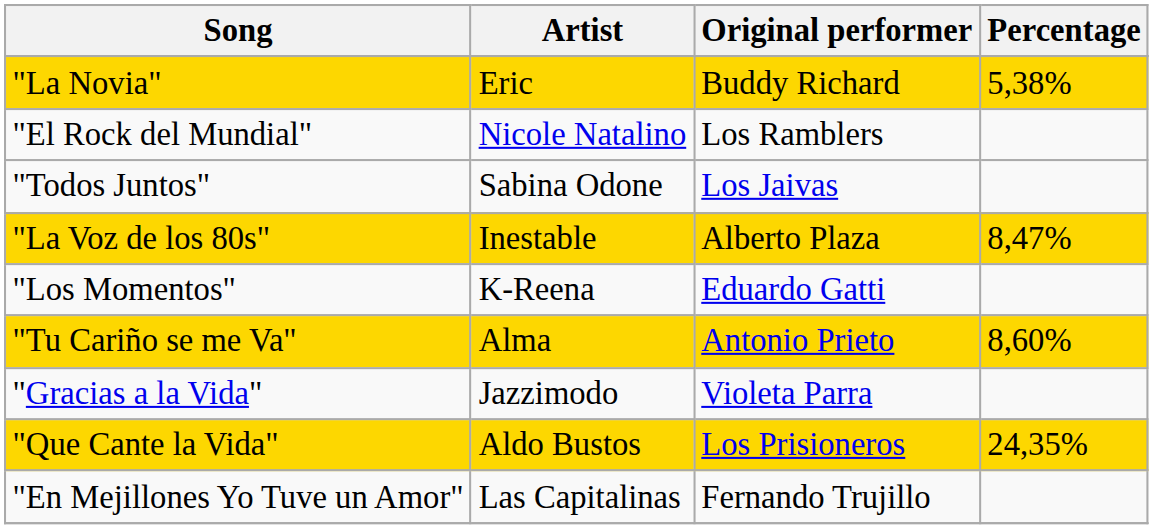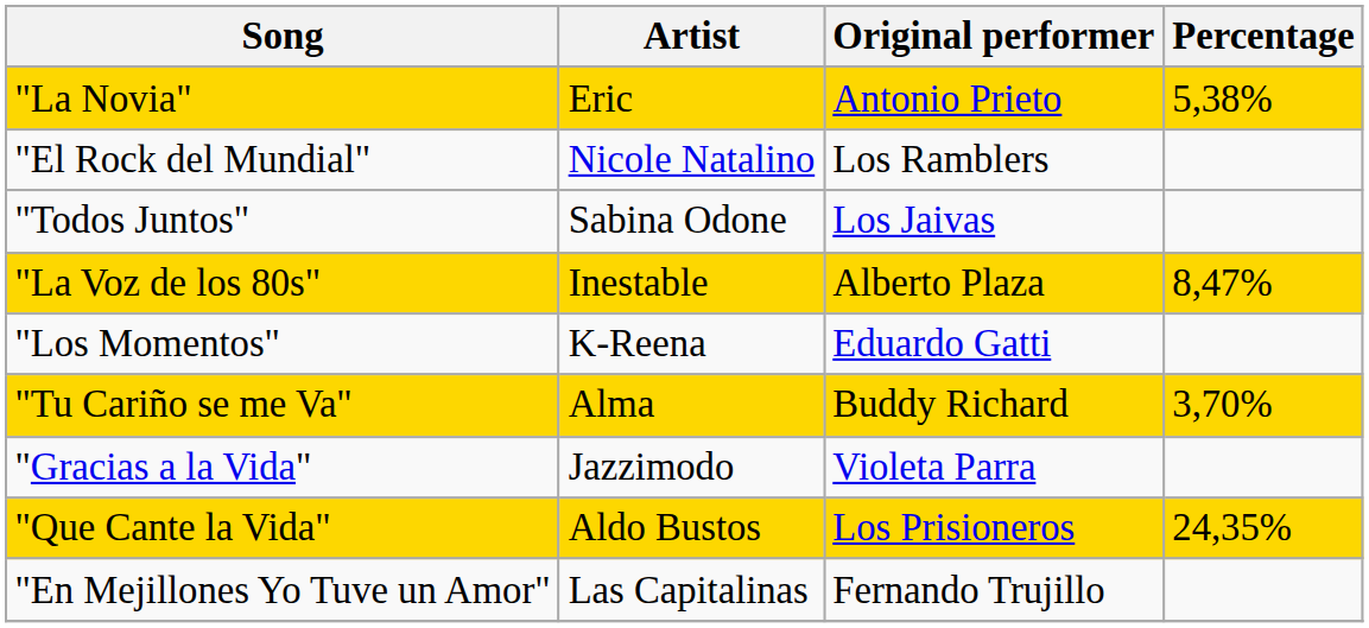"La Novia" | Original performer: Buddy Richard -> Antonio Prieto
"Tu Cariño se me Va" | Original performer: Antonio Prieto -> Buddy Richard
"Tu Cariño se me Va" | Percentage: 8,60% -> 3,70%
